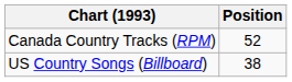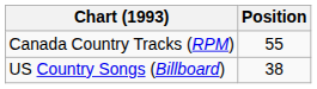Canada Country Tracks (RPM) | Position: 52 -> 55
